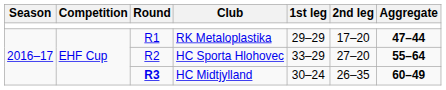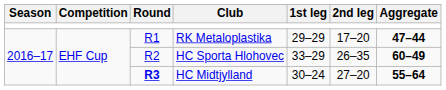HC Sporta Hlohovec | 2nd leg: 27–20 -> 26–35
HC Sporta Hlohovec | Aggregate: 55–64 -> 60–49
HC Midtjylland | 2nd leg: 26–35 -> 27–20
HC Midtjylland | Aggregate: 60–49 -> 55–64
